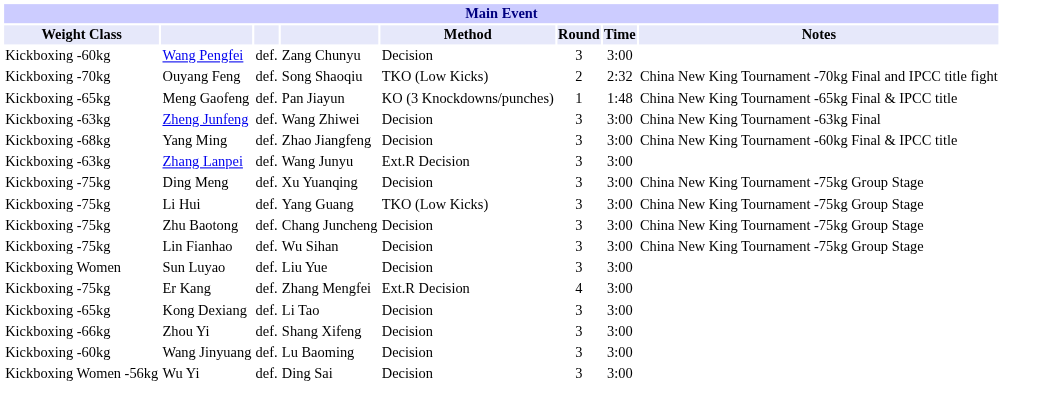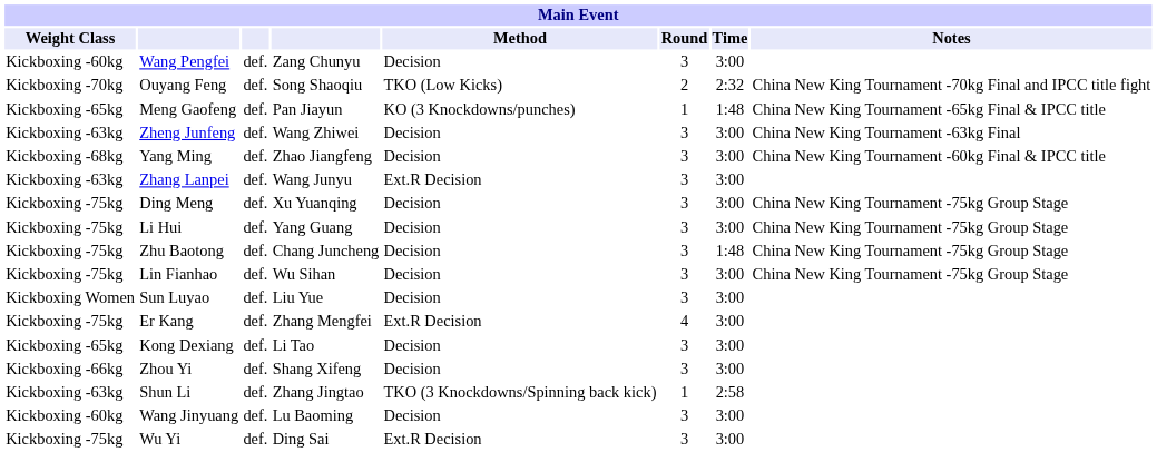Li Hui | Method: TKO (Low Kicks) -> Decision
Zhu Baotong | Time: 3:00 -> 1:48
+ row: Kickboxing -63kg | Shun Li | def. | Zhang Jingtao | TKO (3 Knockdowns/Spinning back kick) | 1 | 2:58
Wu Yi | Weight Class: Kickboxing Women -56kg -> Kickboxing -75kg
Wu Yi | Method: Decision -> Ext.R Decision
